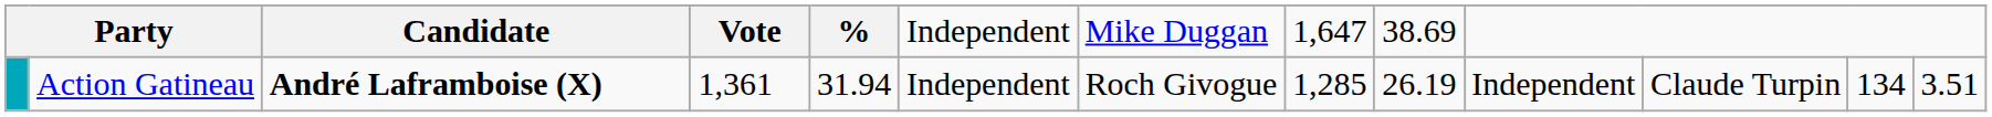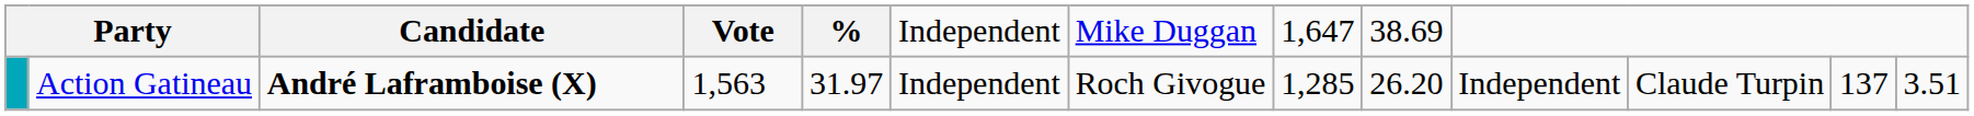Action Gatineau | column 4: 1,361 -> 1,563
Action Gatineau | column 5: 31.94 -> 31.97
Action Gatineau | column 9: 26.19 -> 26.20
Action Gatineau | column 12: 134 -> 137
